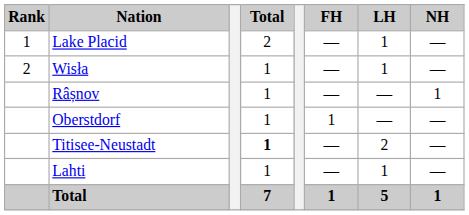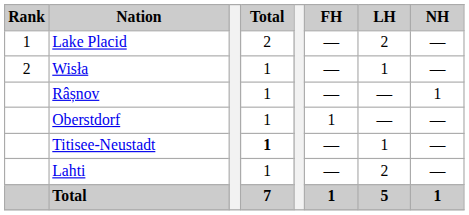Lake Placid | LH: 1 -> 2
Titisee-Neustadt | LH: 2 -> 1
Lahti | LH: 1 -> 2
